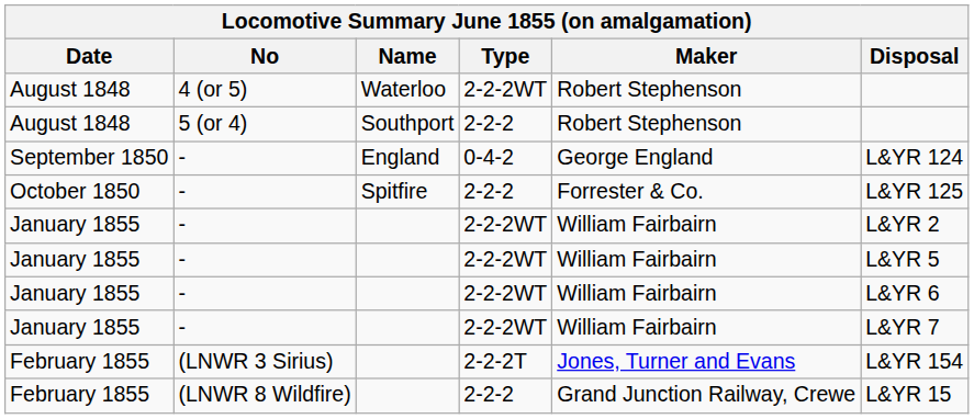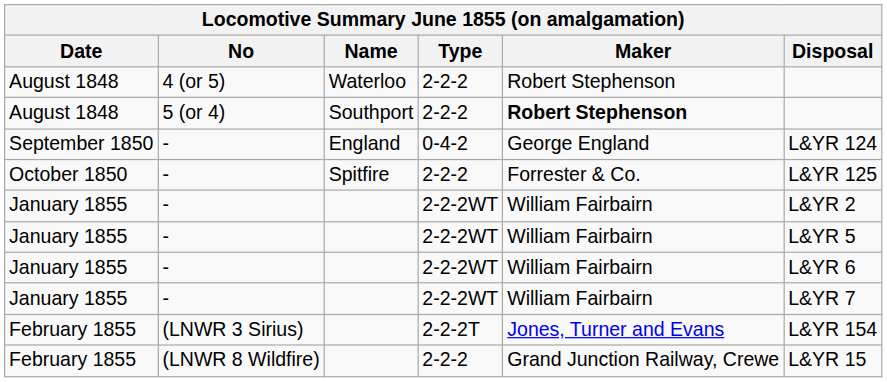August 1848 / 4 (or 5) | Type: 2-2-2WT -> 2-2-2
August 1848 / 5 (or 4) | Maker: normal -> bold
